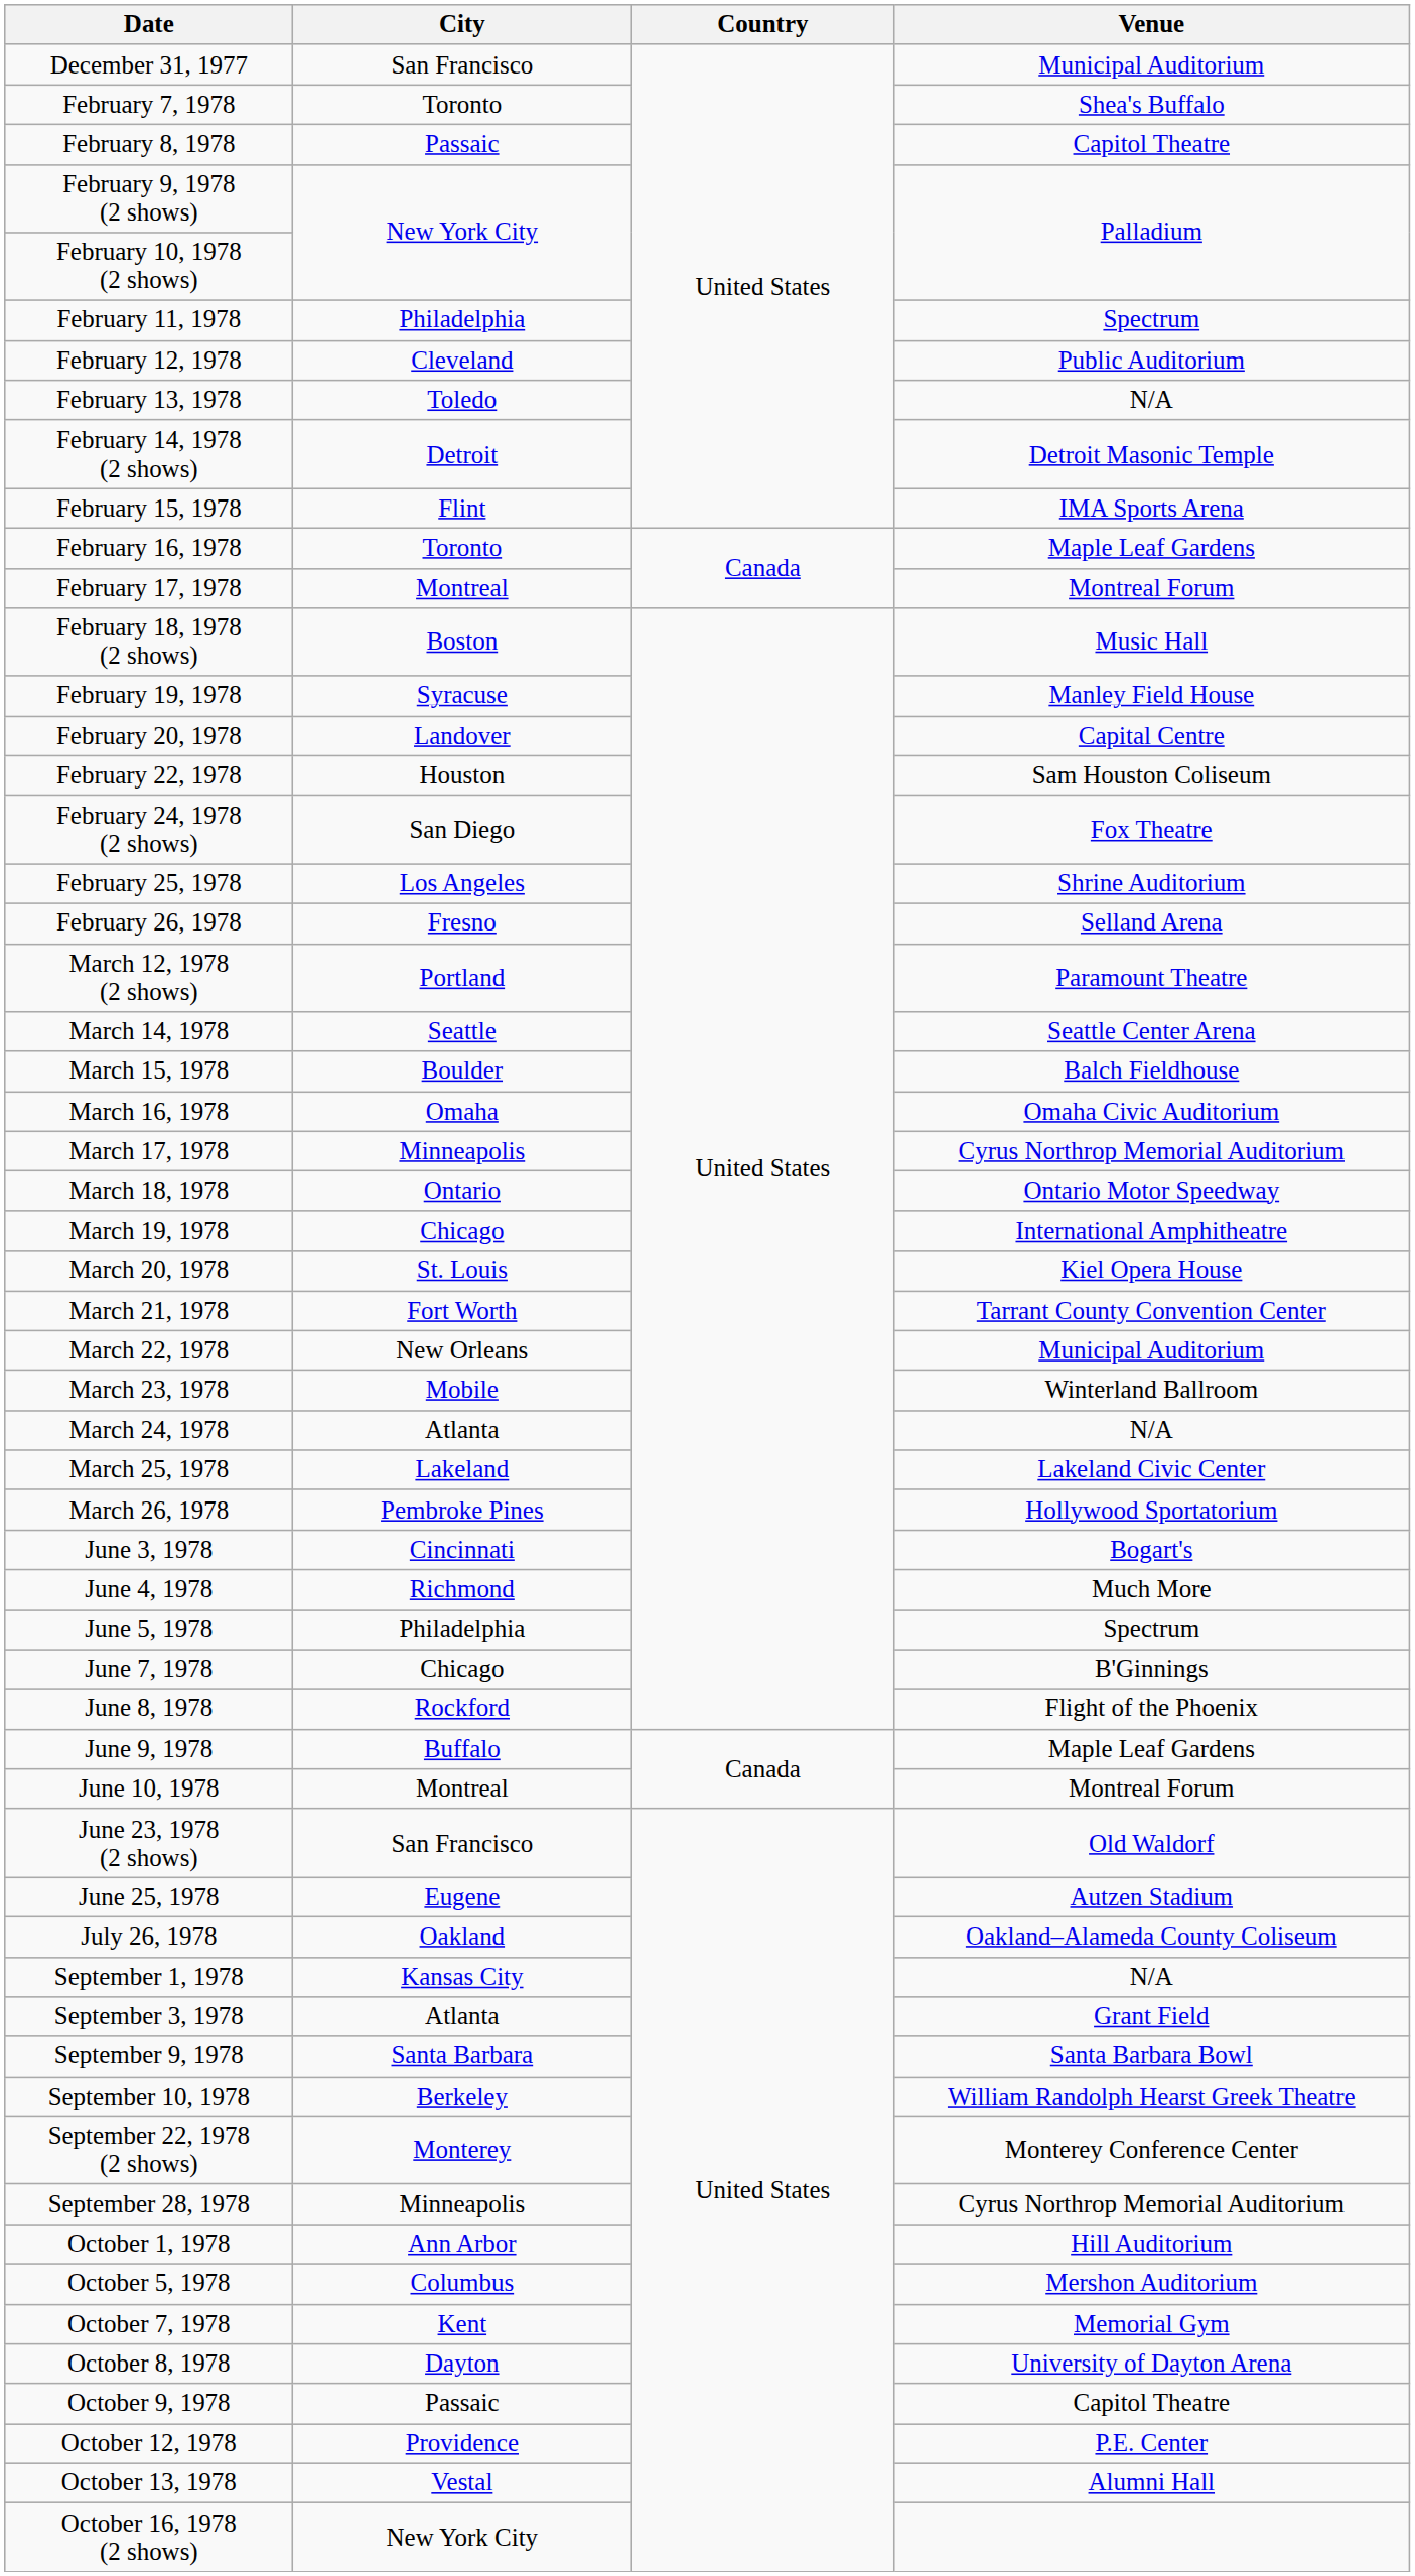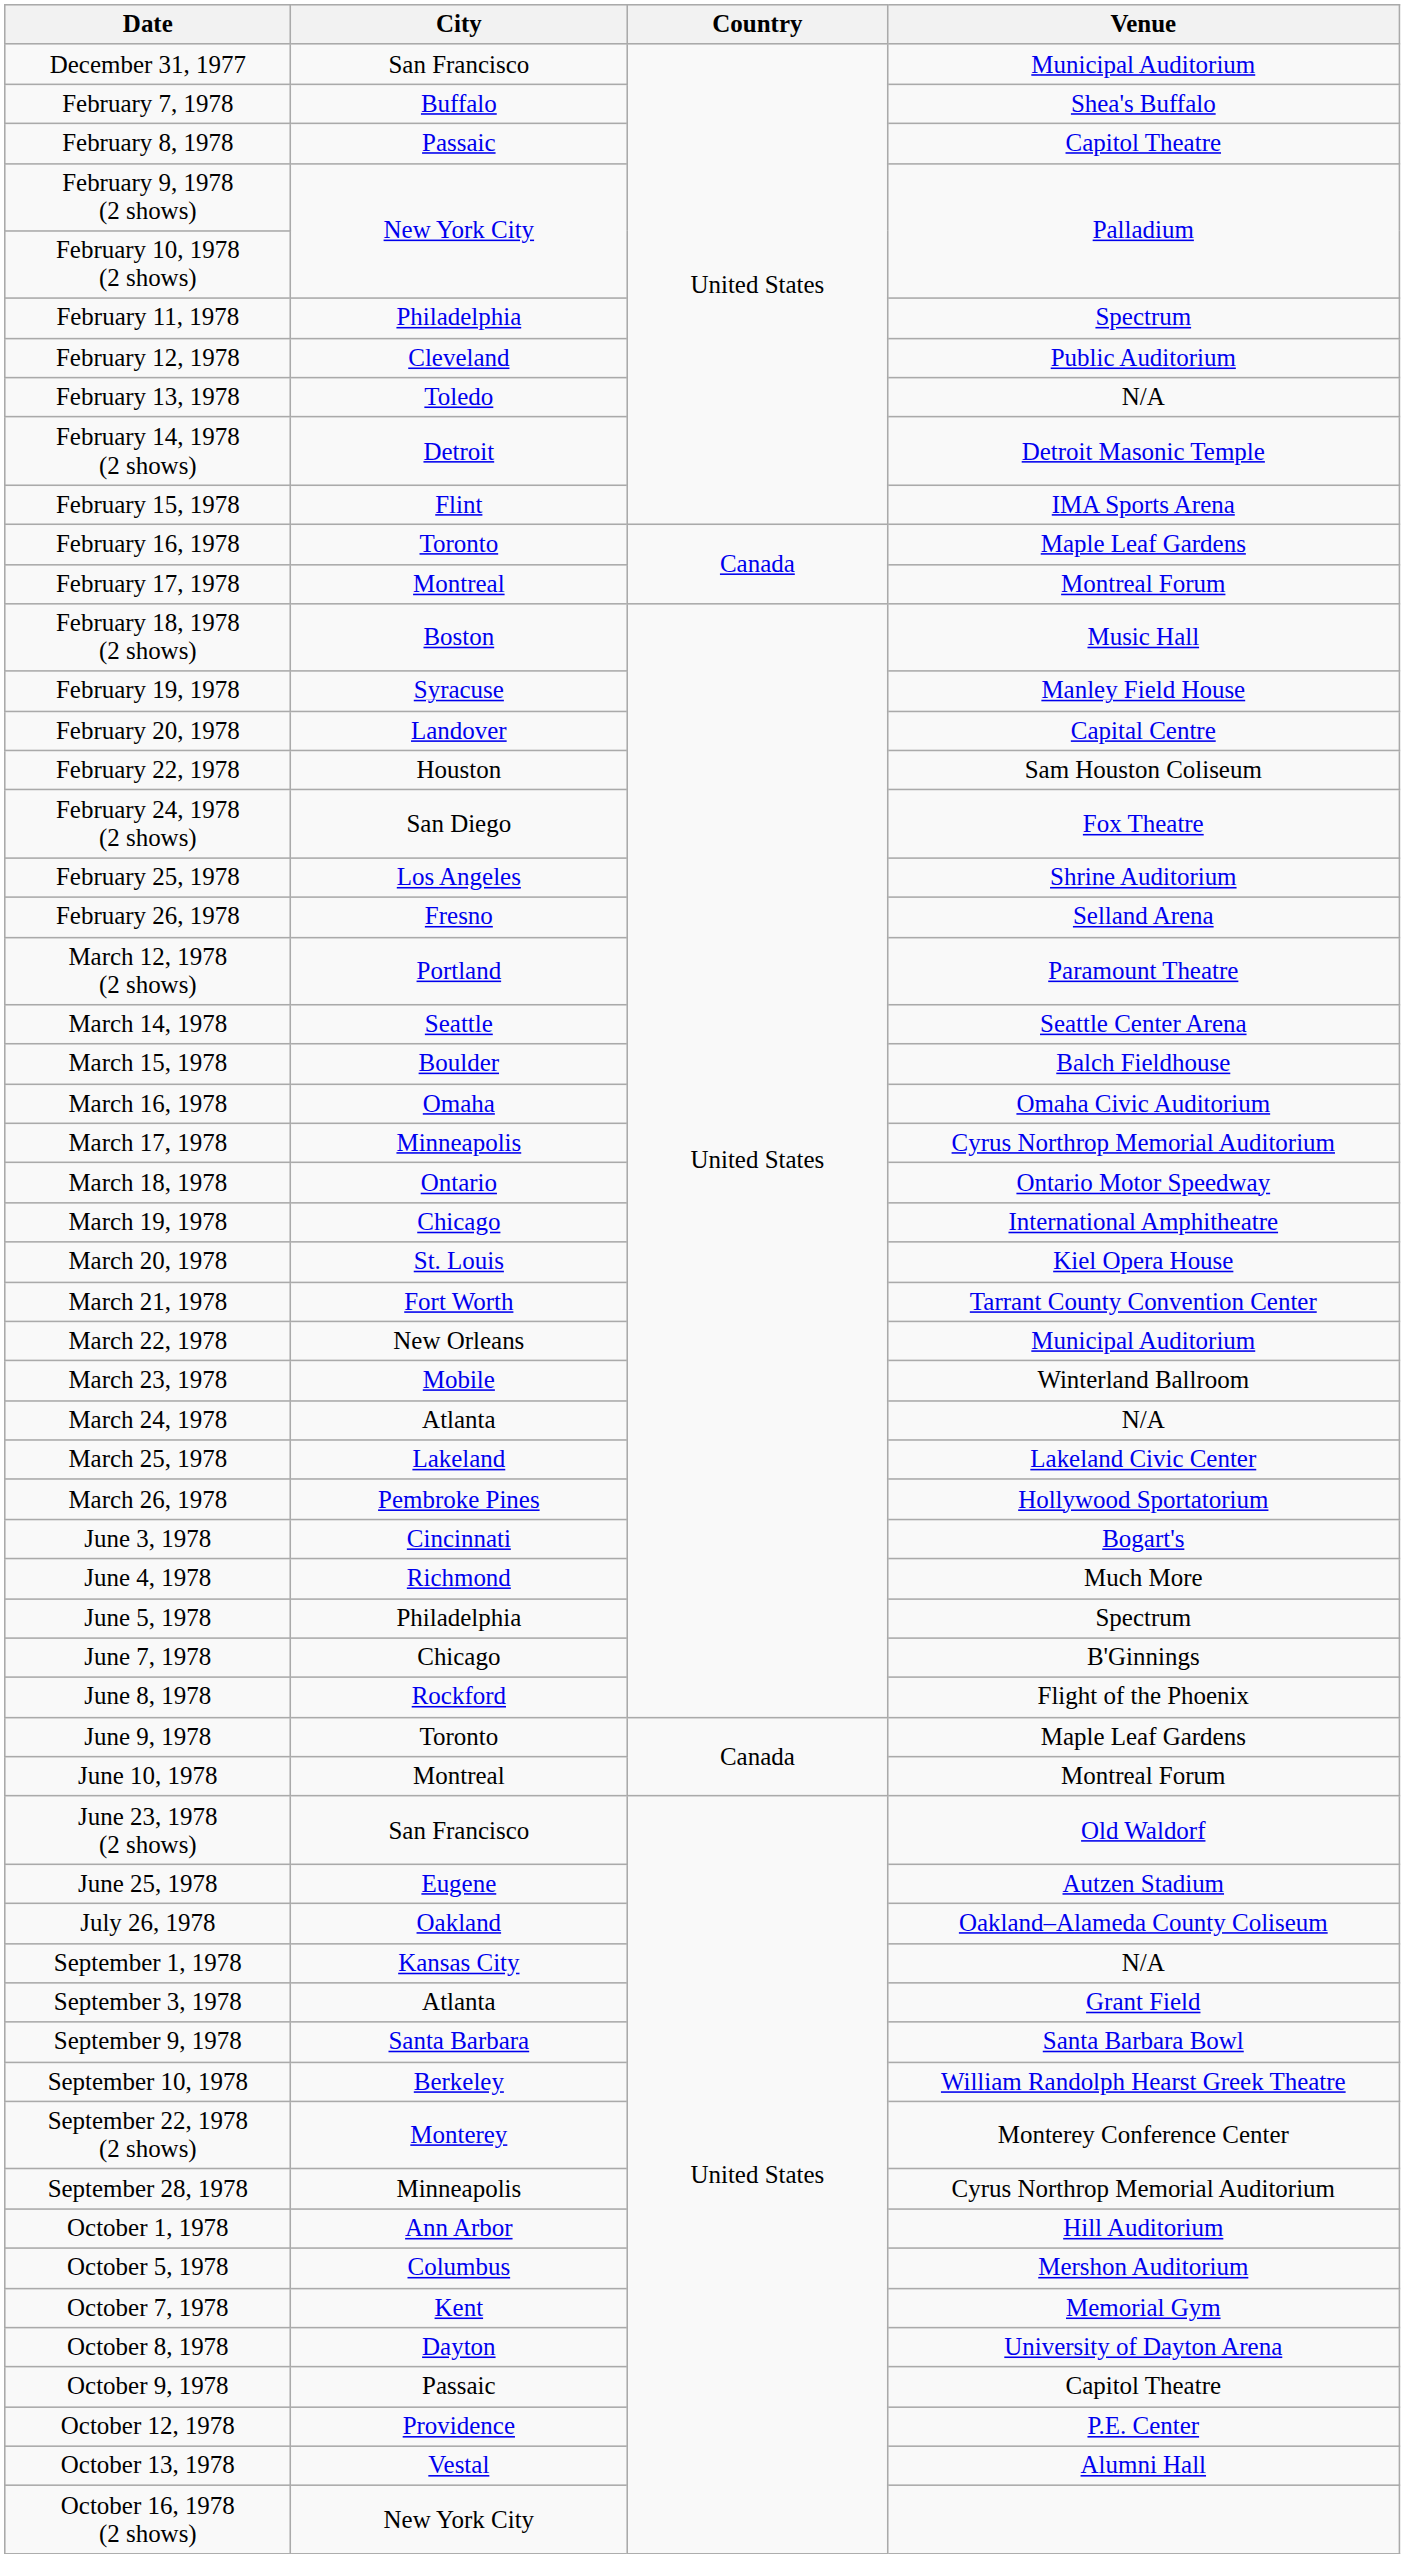February 7, 1978 | City: Toronto -> Buffalo
June 9, 1978 | City: Buffalo -> Toronto
